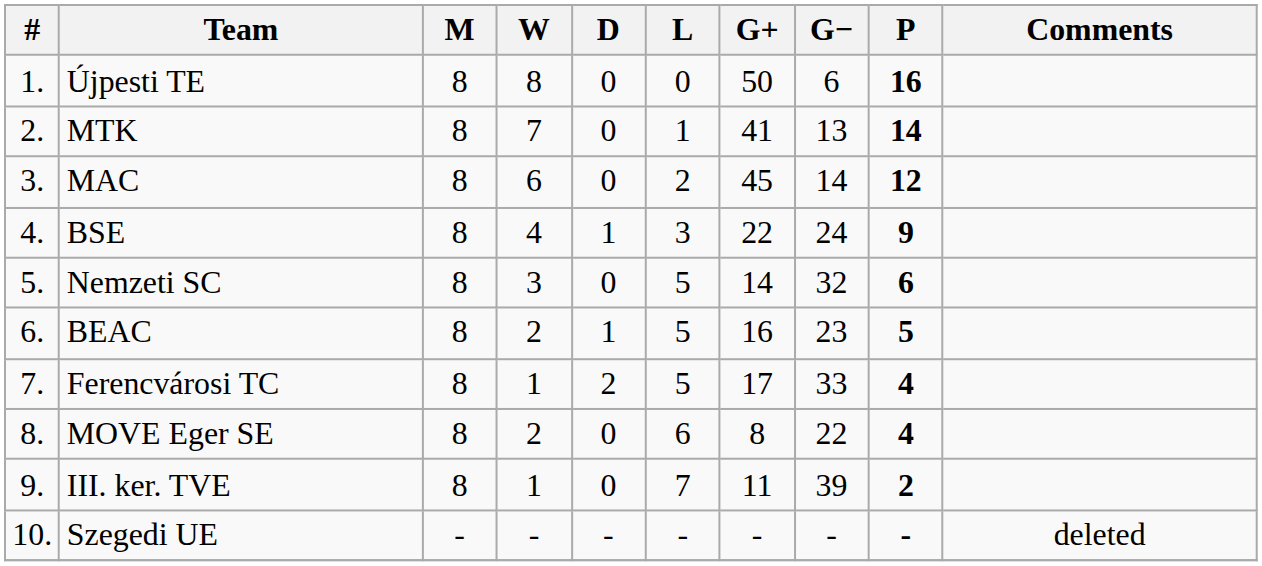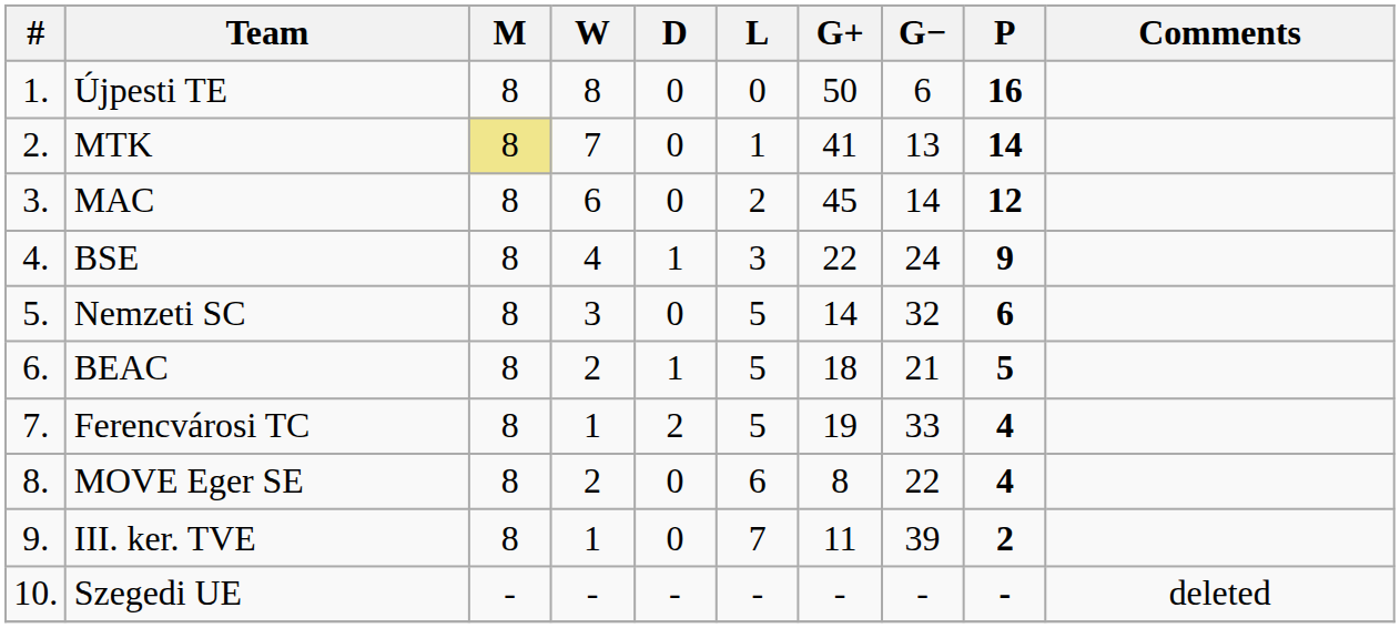MTK | M: no background -> khaki background
BEAC | G+: 16 -> 18
BEAC | G−: 23 -> 21
Ferencvárosi TC | G+: 17 -> 19
